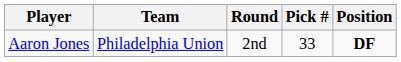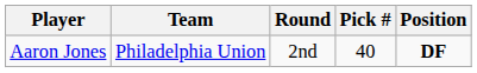Aaron Jones | Pick #: 33 -> 40
